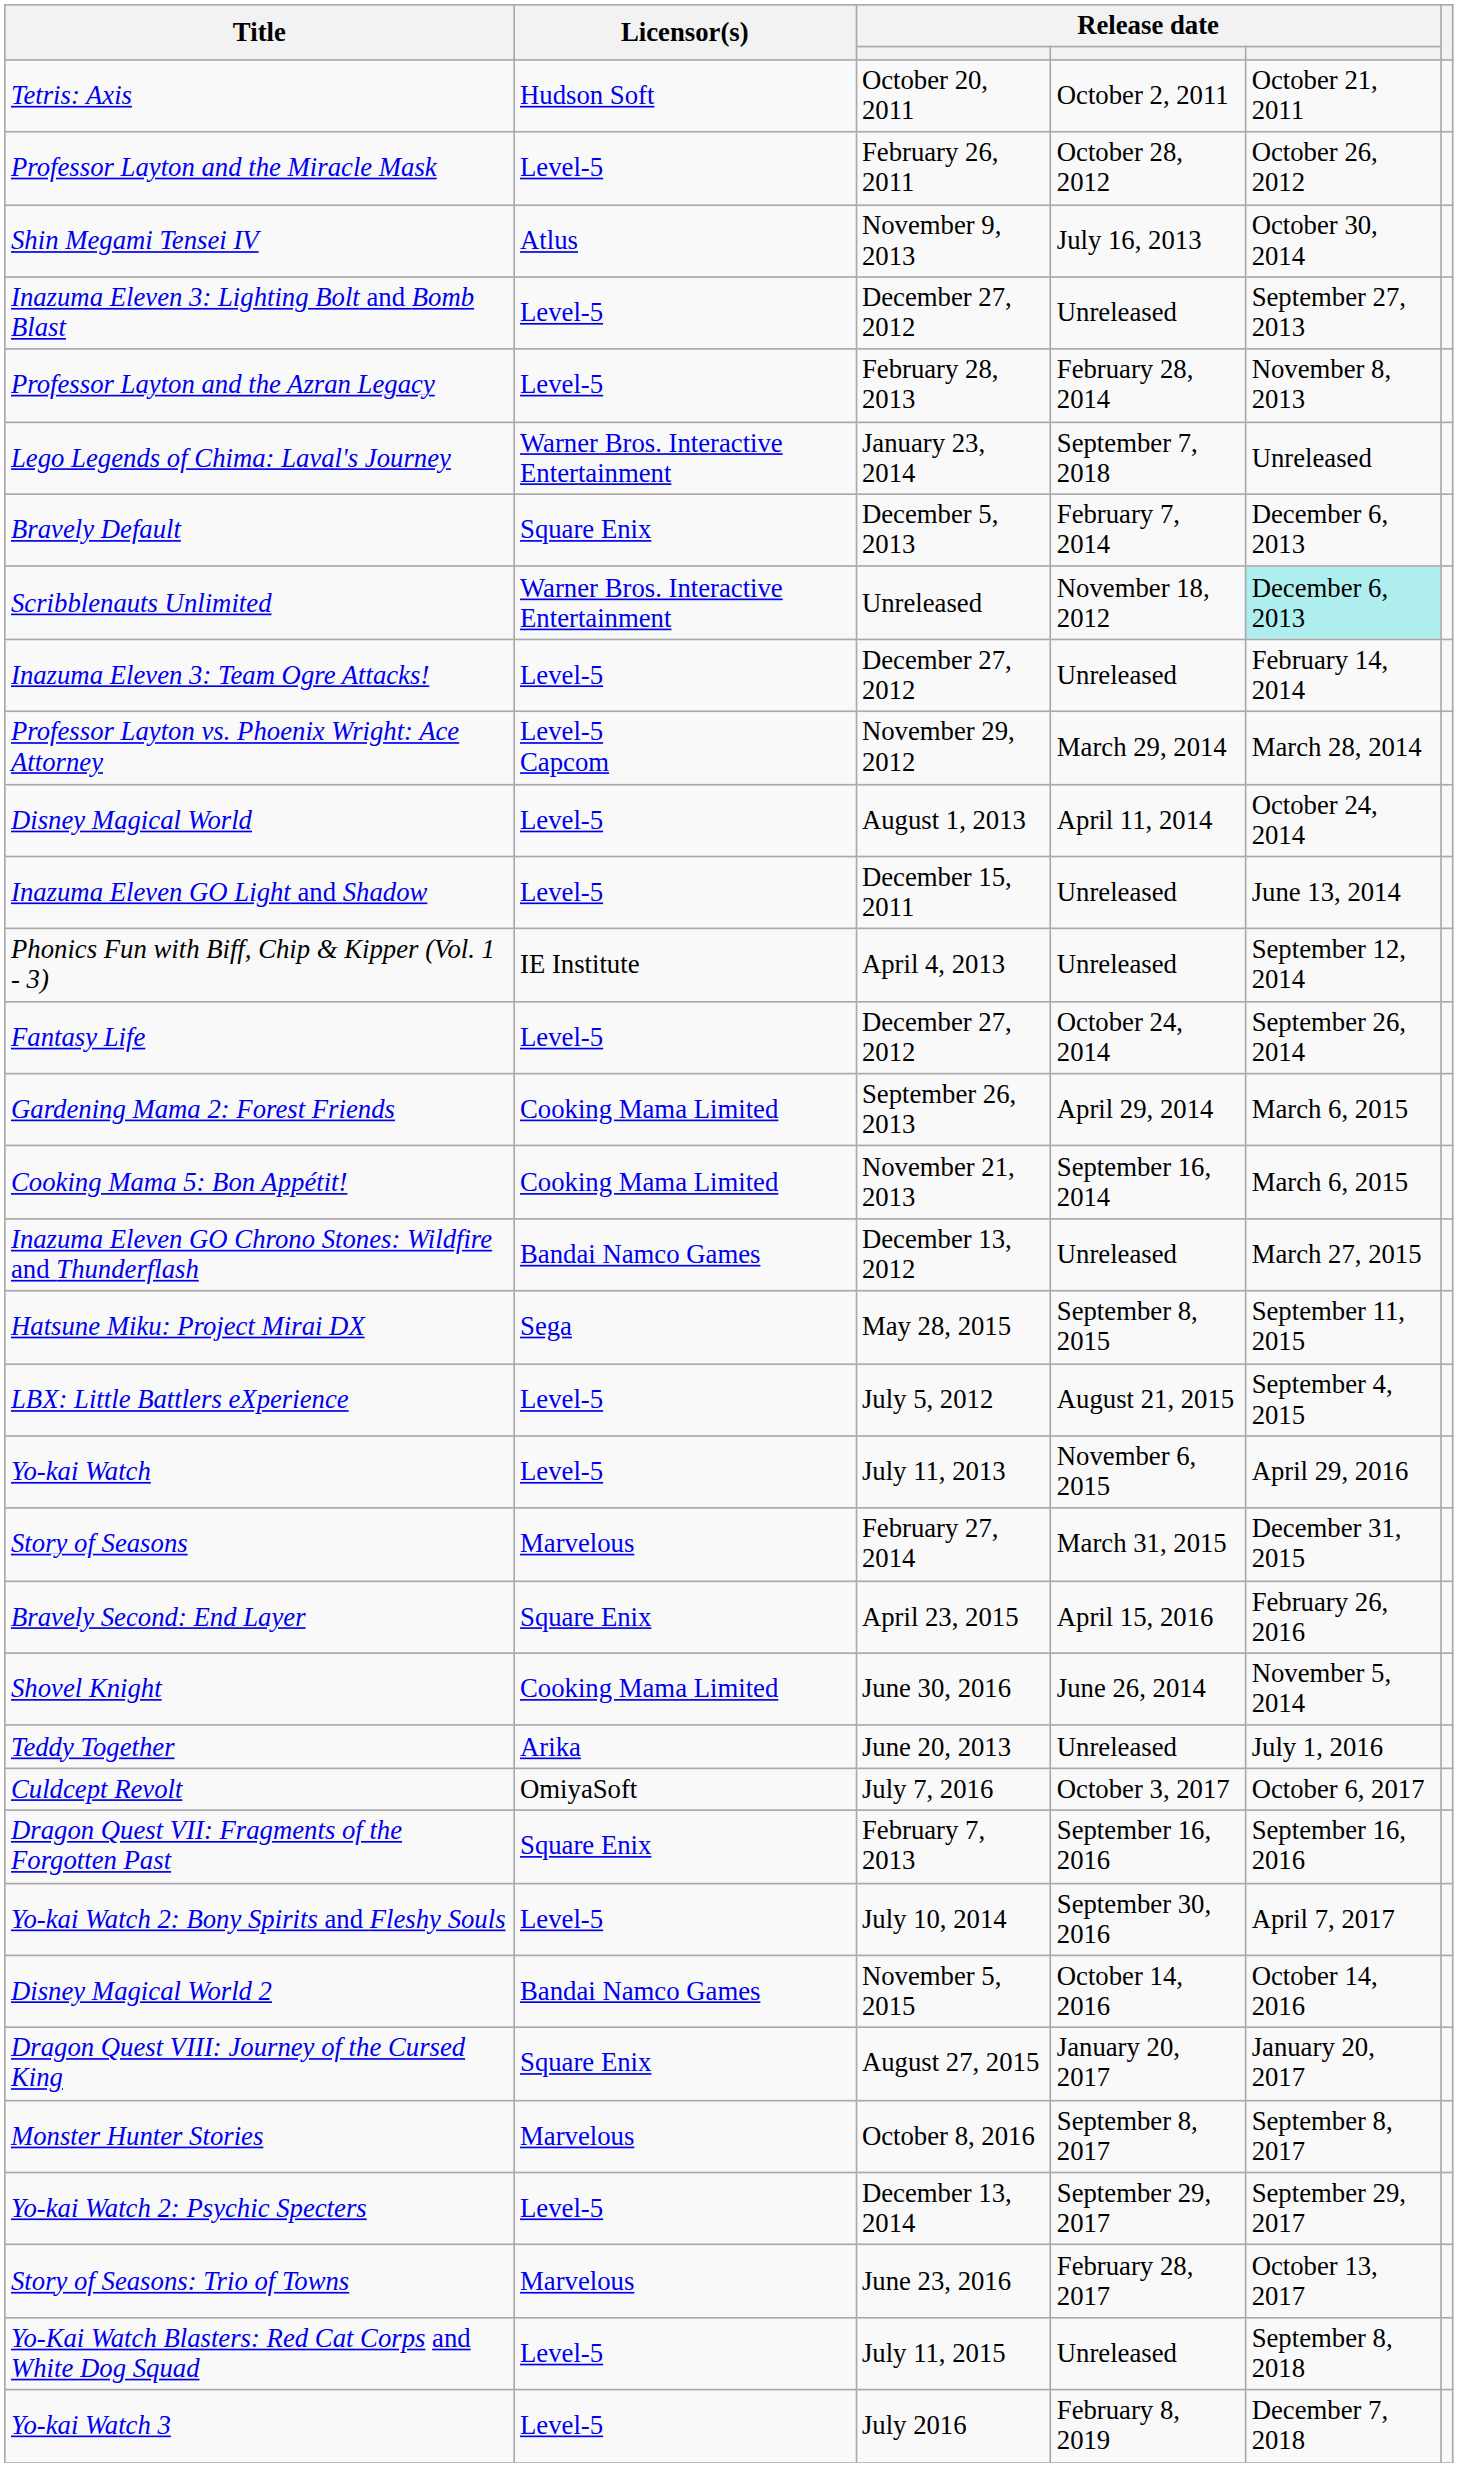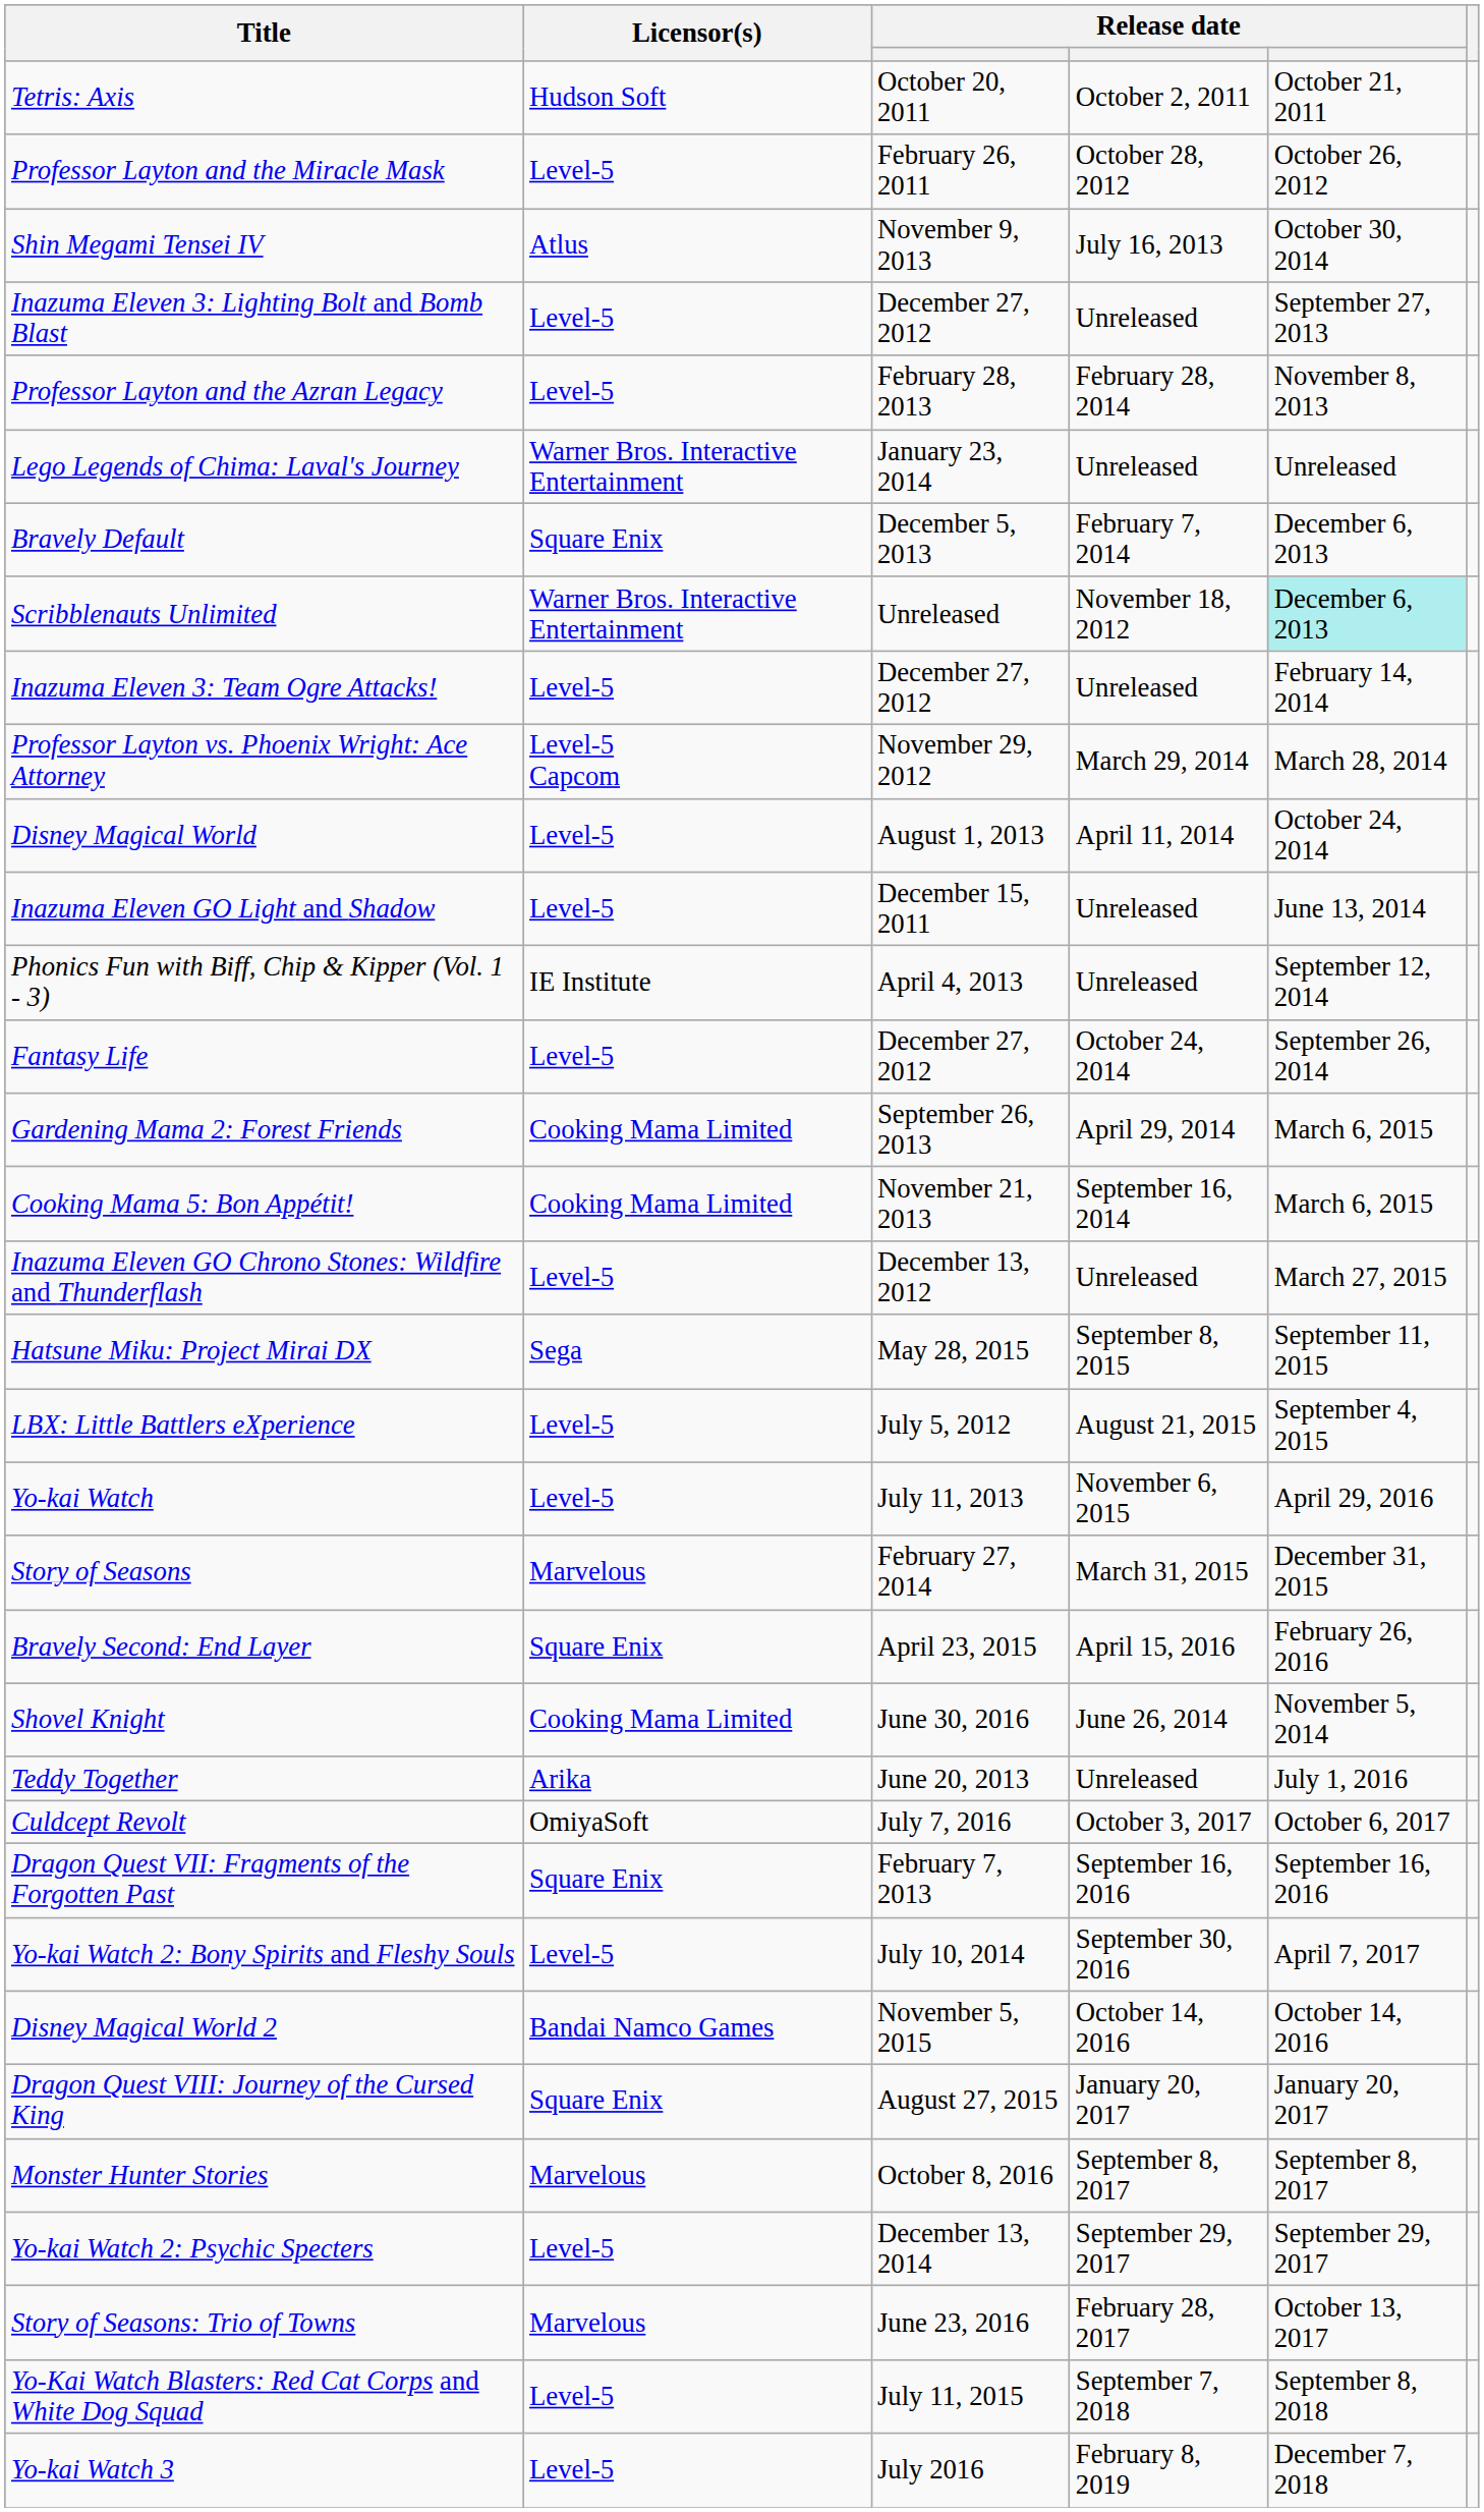Lego Legends of Chima: Laval's Journey | column 4: September 7, 2018 -> Unreleased
Inazuma Eleven GO Chrono Stones: Wildfire and Thunderflash | Licensor(s): Bandai Namco Games -> Level-5
Yo-Kai Watch Blasters: Red Cat Corps and White Dog Squad | column 4: Unreleased -> September 7, 2018
